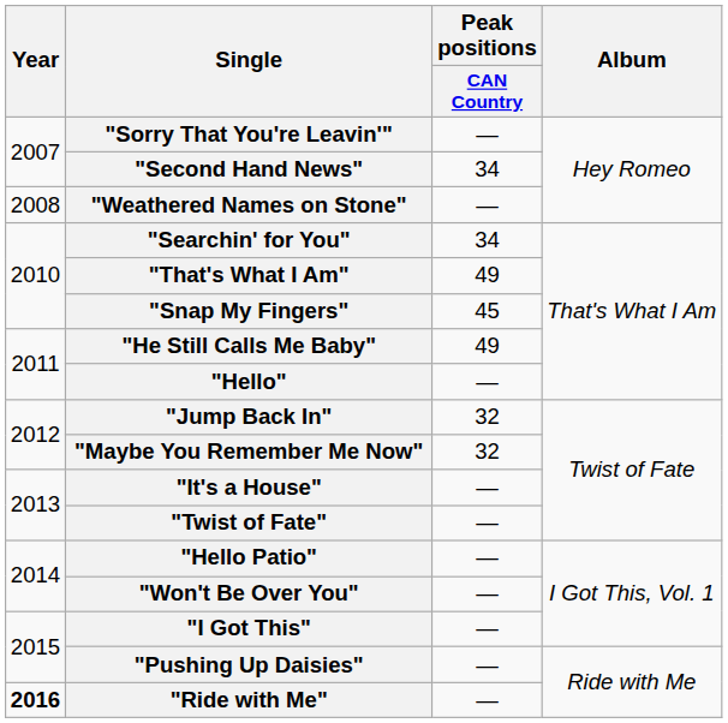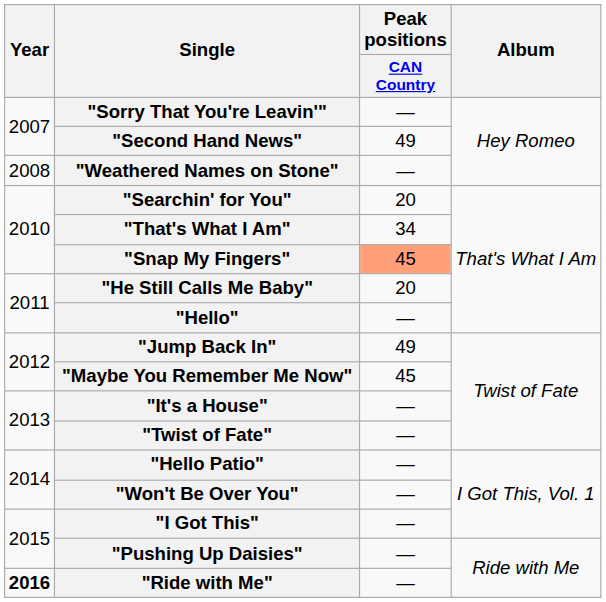"Second Hand News" | Peak positions / CAN Country: 34 -> 49
"Searchin' for You" | Peak positions / CAN Country: 34 -> 20
"That's What I Am" | Peak positions / CAN Country: 49 -> 34
"Snap My Fingers" | Peak positions / CAN Country: no background -> lightsalmon background
"He Still Calls Me Baby" | Peak positions / CAN Country: 49 -> 20
"Jump Back In" | Peak positions / CAN Country: 32 -> 49
"Maybe You Remember Me Now" | Peak positions / CAN Country: 32 -> 45
